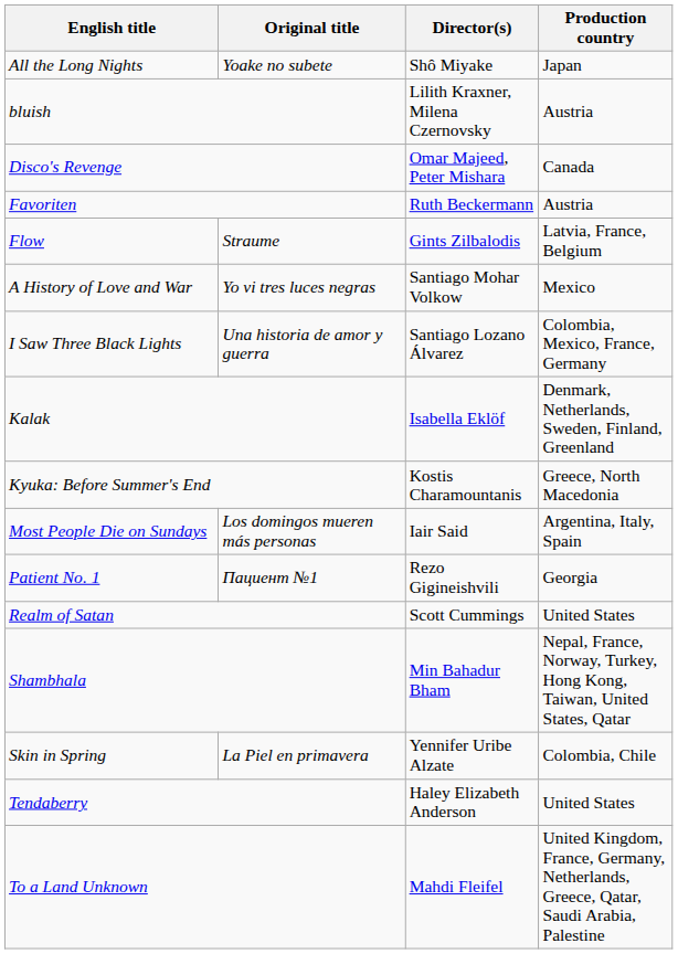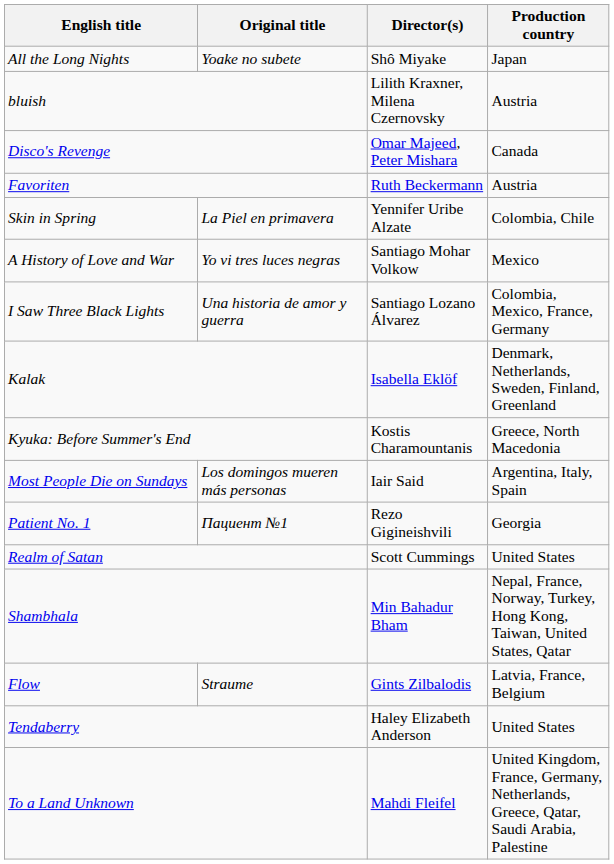rows swapped: Flow <-> Skin in Spring
